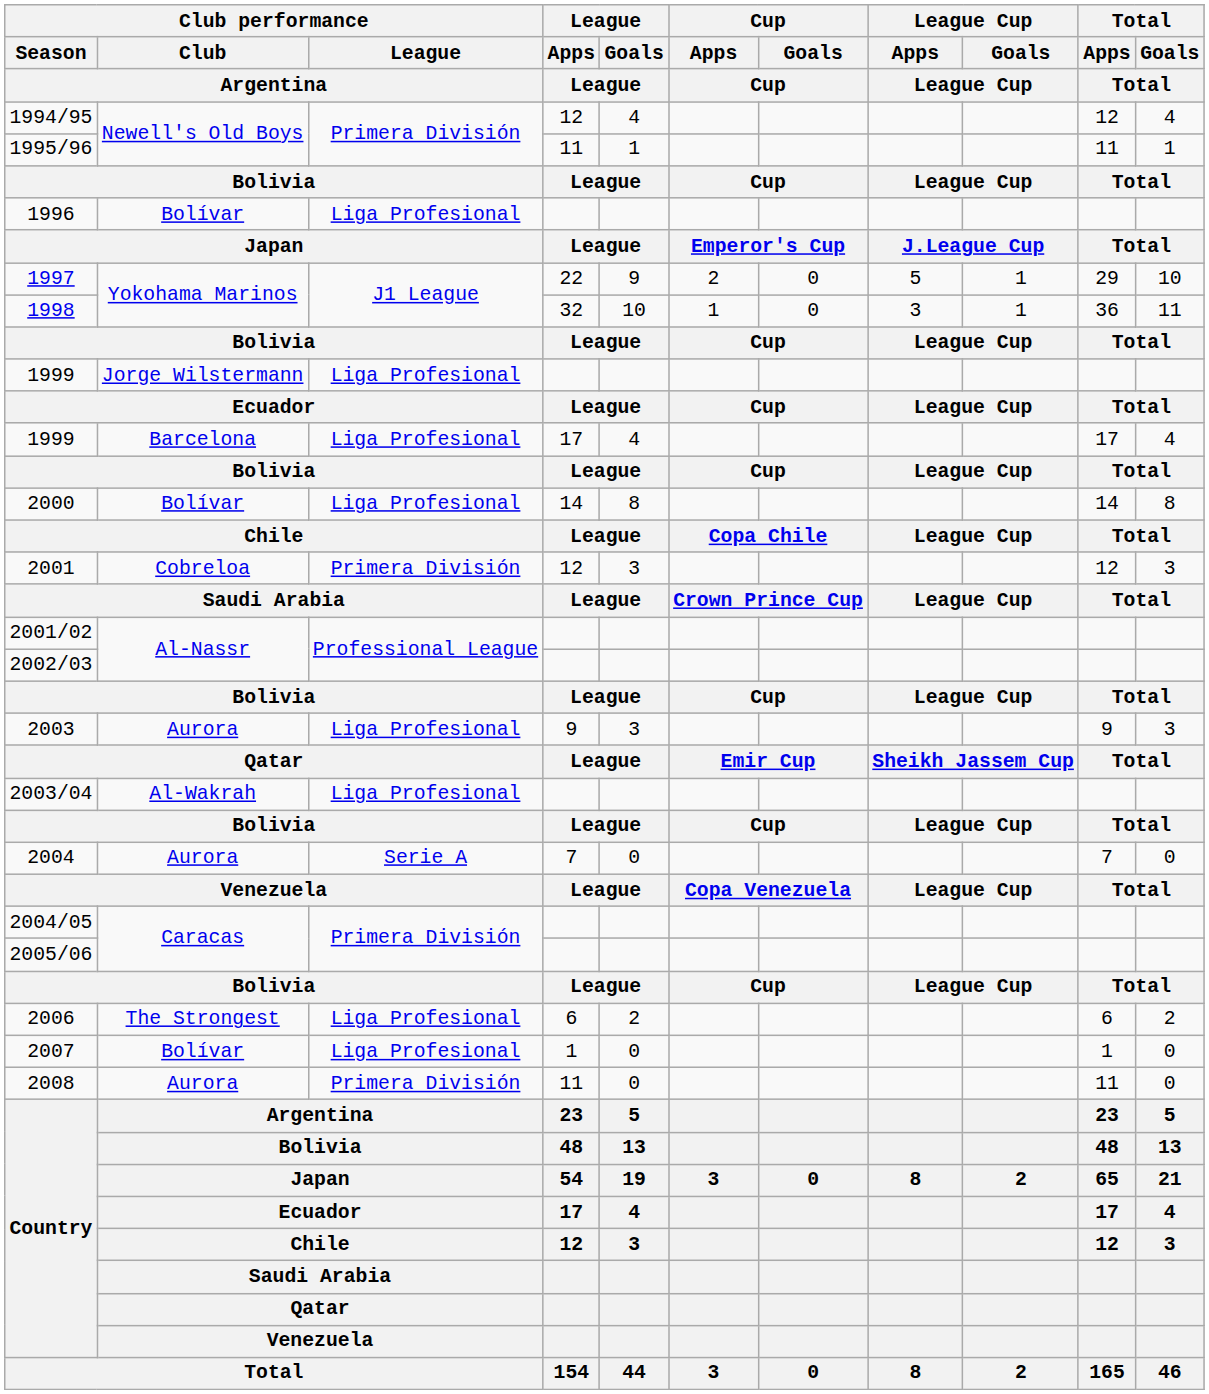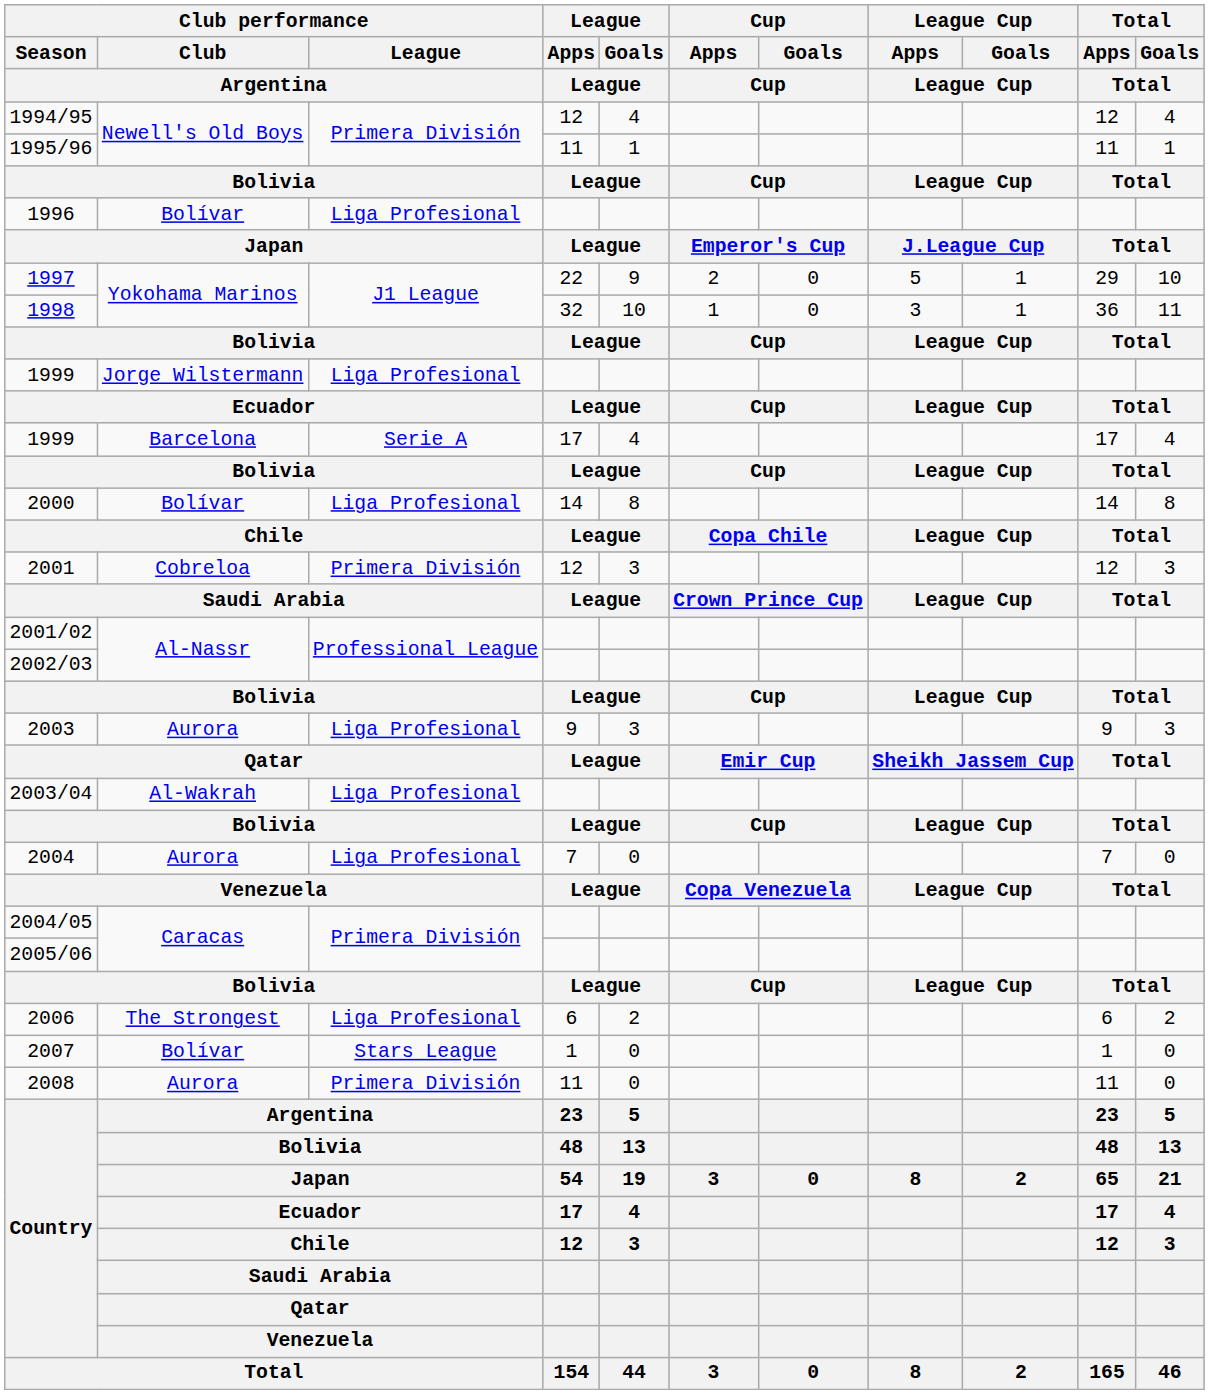1999 / Barcelona | Club performance / League / Argentina: Liga Profesional -> Serie A
2004 | Club performance / League / Argentina: Serie A -> Liga Profesional
2007 | Club performance / League / Argentina: Liga Profesional -> Stars League
